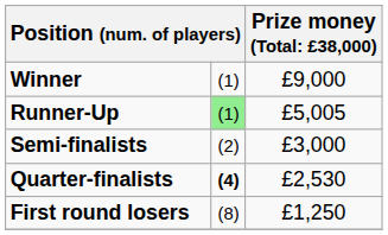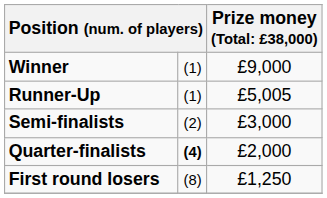Runner-Up | column 2: lightgreen background -> no background
Quarter-finalists | column 3: £2,530 -> £2,000
